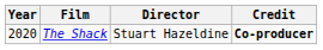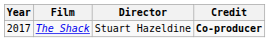The Shack | Year: 2020 -> 2017
